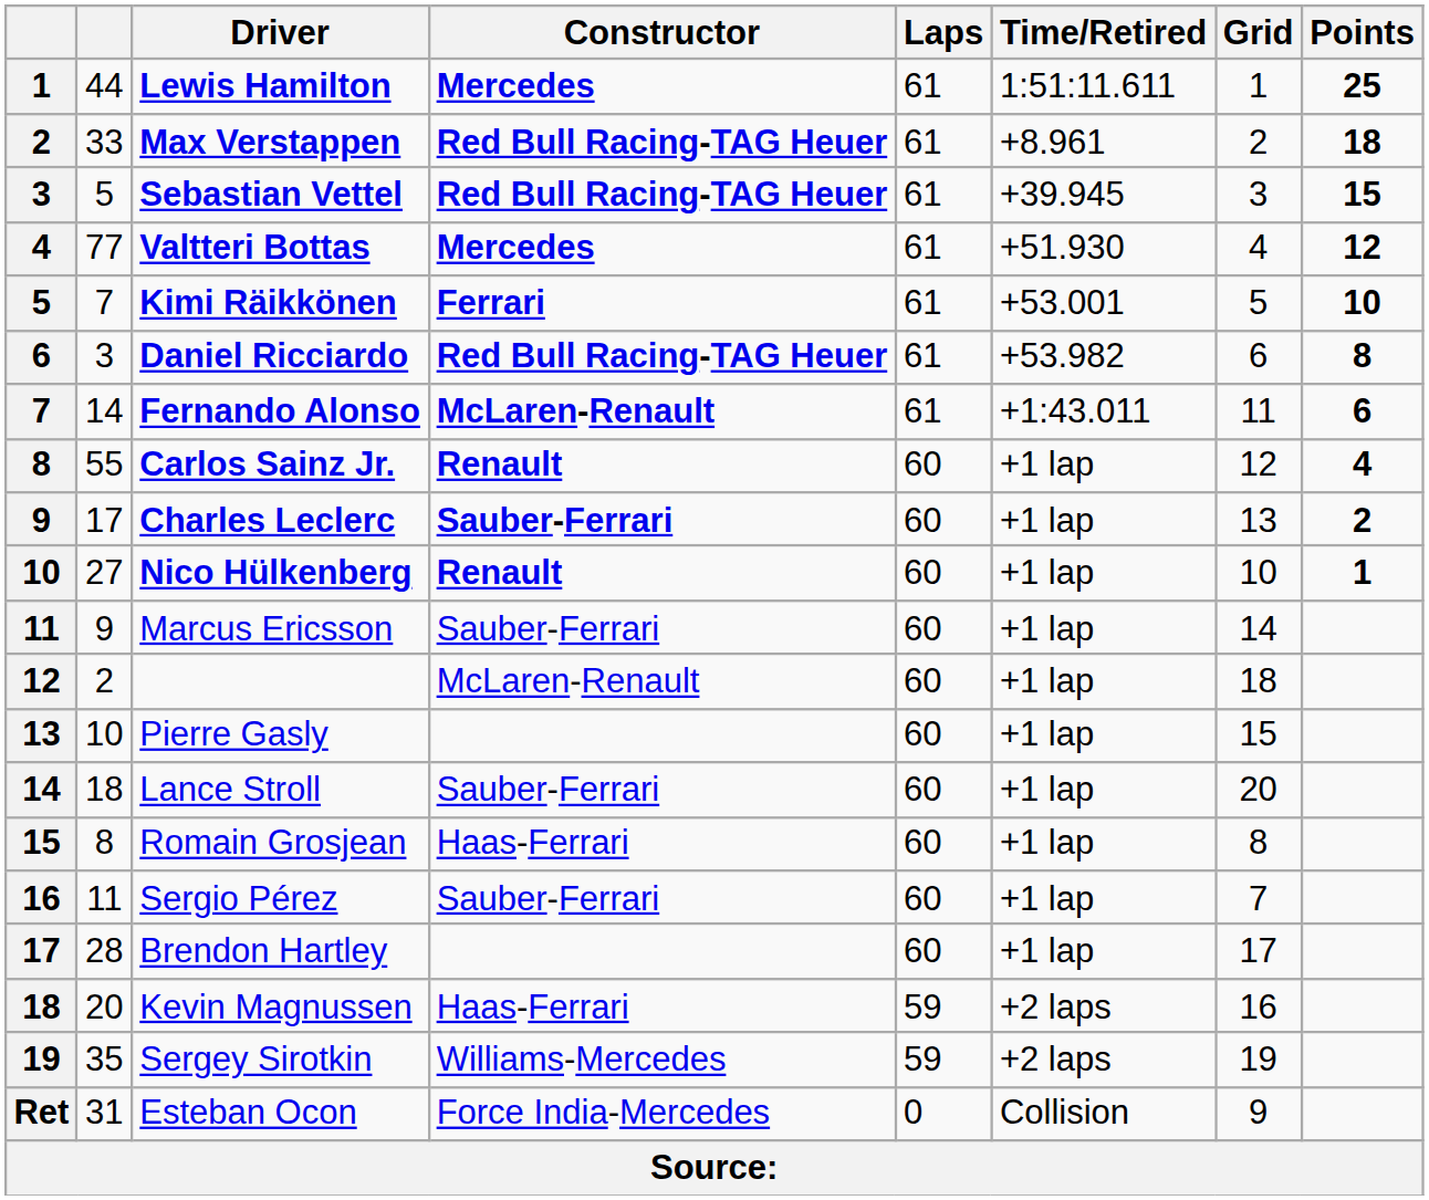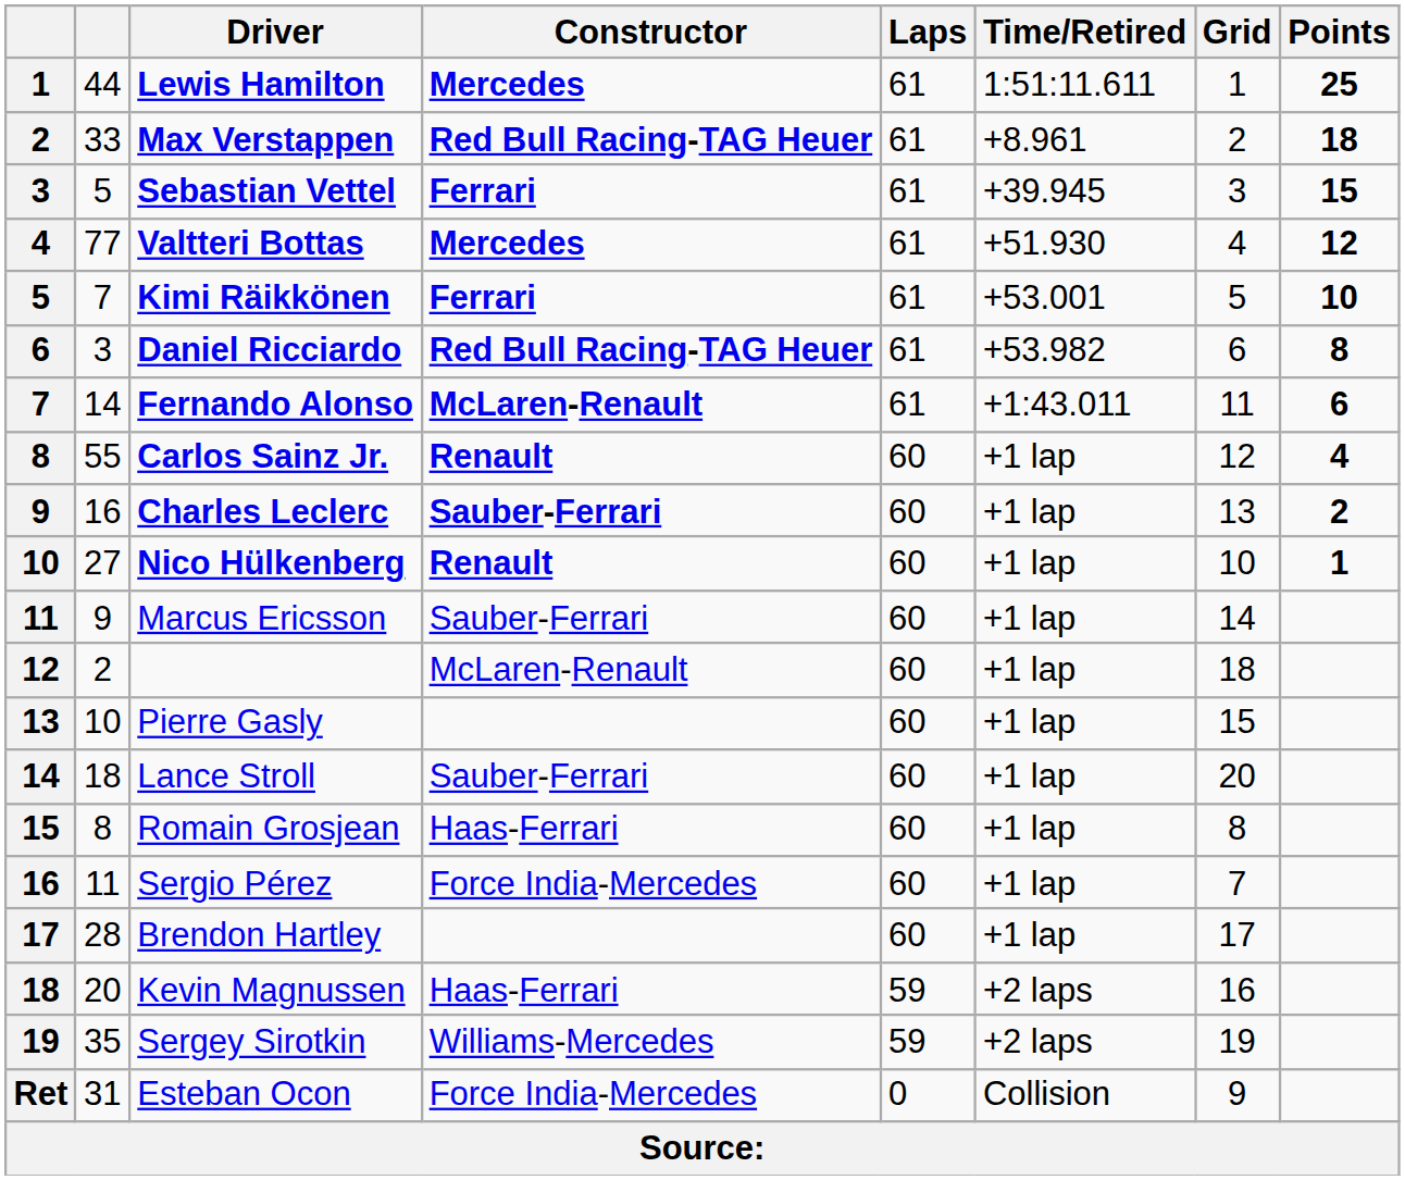Sebastian Vettel | Constructor: Red Bull Racing-TAG Heuer -> Ferrari
Charles Leclerc | column 2: 17 -> 16
Sergio Pérez | Constructor: Sauber-Ferrari -> Force India-Mercedes
